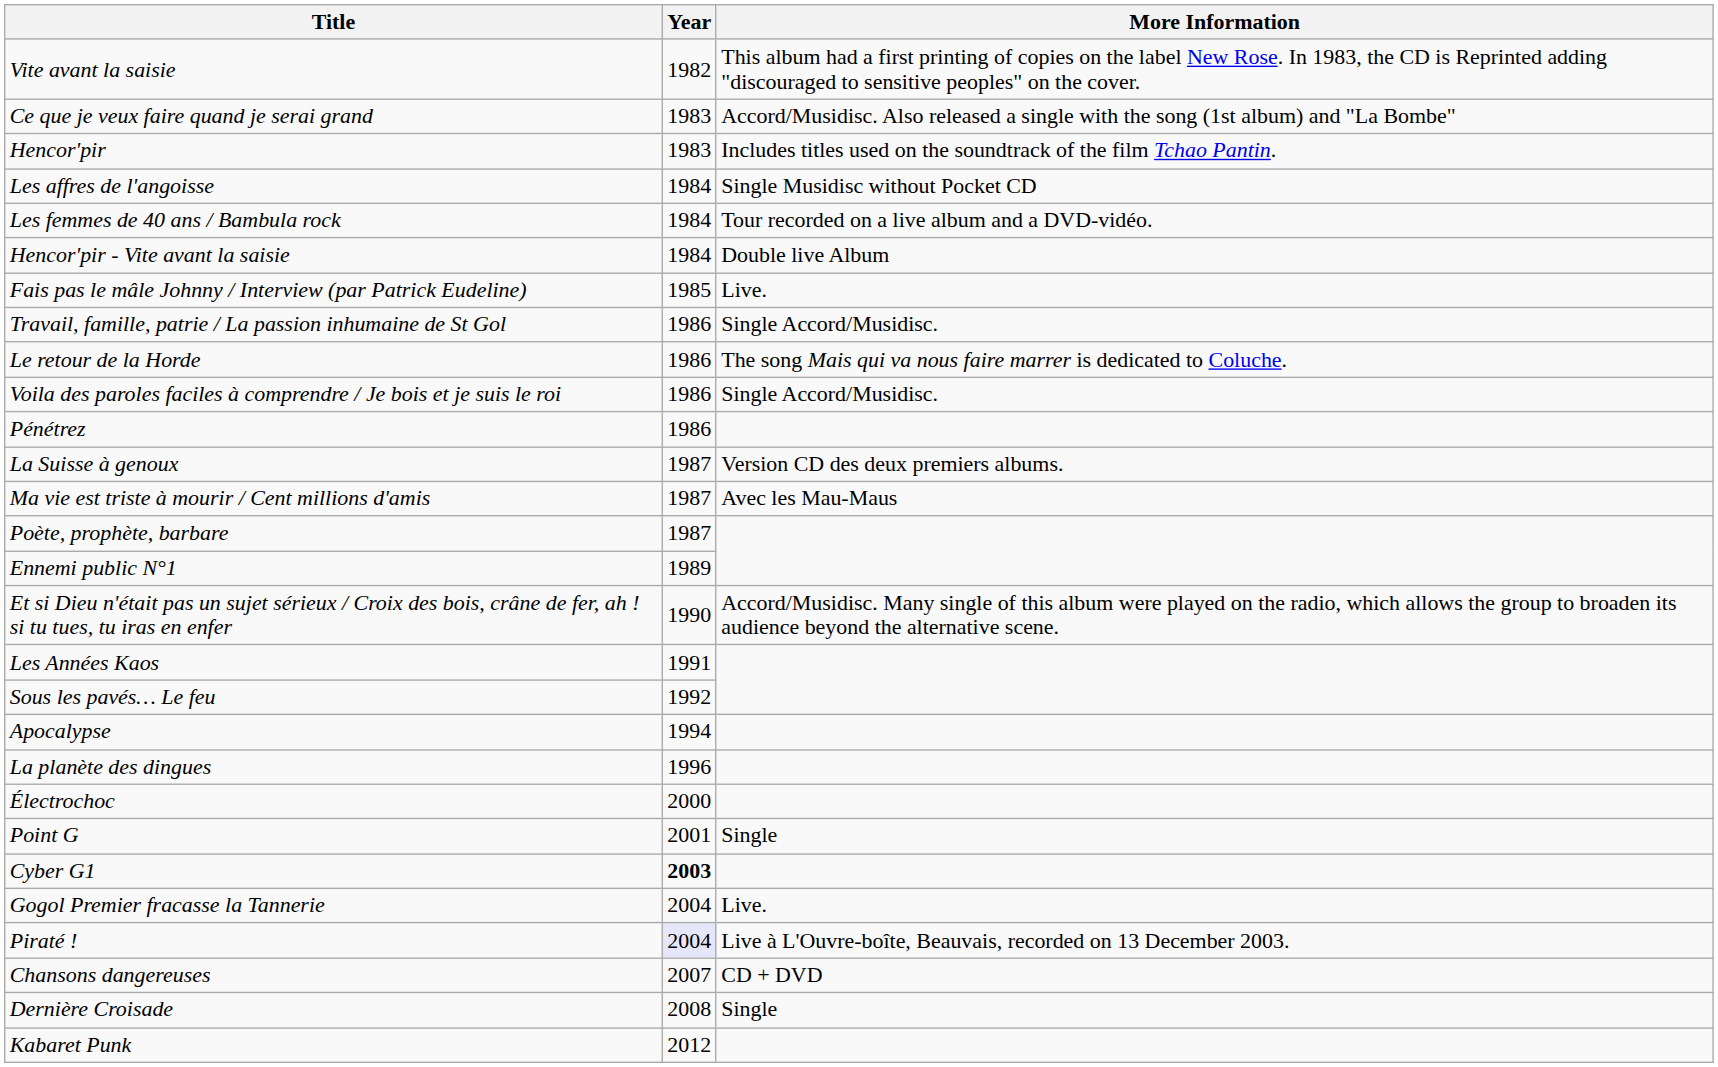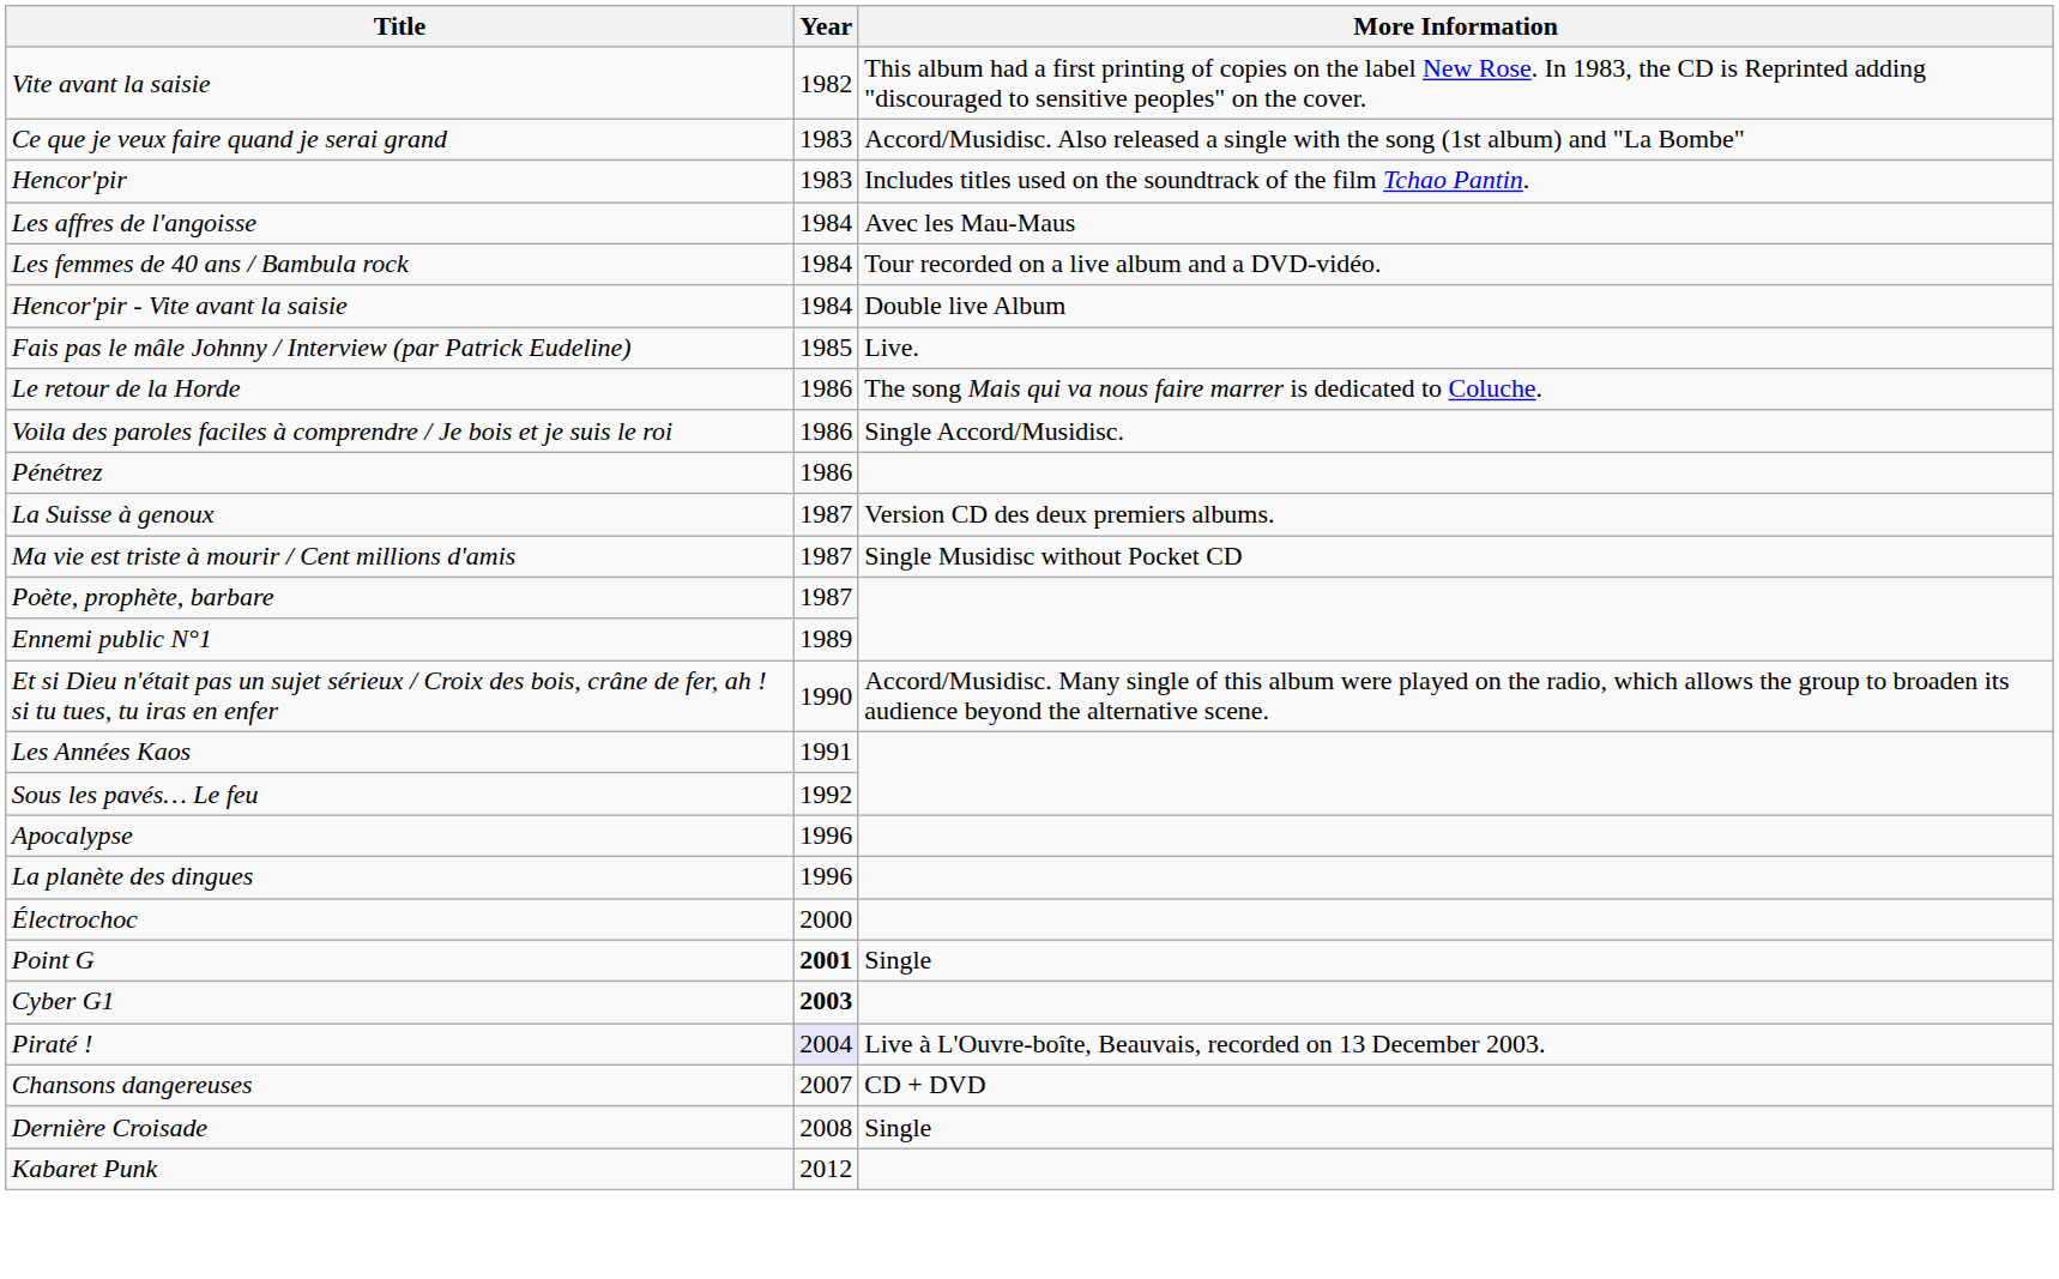Les affres de l'angoisse | More Information: Single Musidisc without Pocket CD -> Avec les Mau-Maus
- row: Travail, famille, patrie / La passion inhumaine de St Gol | 1986 | Single Accord/Musidisc.
Ma vie est triste à mourir / Cent millions d'amis | More Information: Avec les Mau-Maus -> Single Musidisc without Pocket CD
Apocalypse | Year: 1994 -> 1996
Point G | Year: normal -> bold
- row: Gogol Premier fracasse la Tannerie | 2004 | Live.
